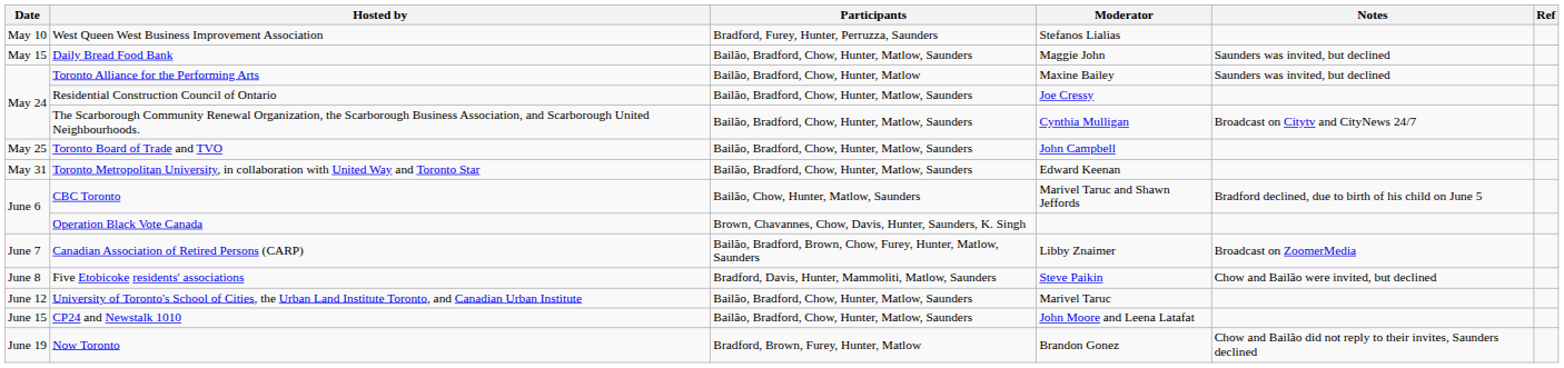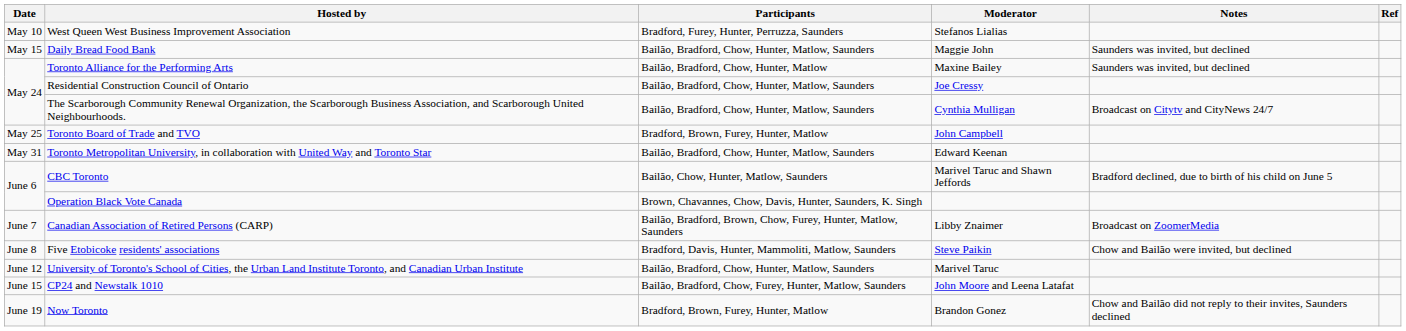Toronto Board of Trade and TVO | Participants: Bailão, Bradford, Chow, Hunter, Matlow, Saunders -> Bradford, Brown, Furey, Hunter, Matlow
CP24 and Newstalk 1010 | Participants: Bailão, Bradford, Chow, Hunter, Matlow, Saunders -> Bailão, Bradford, Chow, Furey, Hunter, Matlow, Saunders
